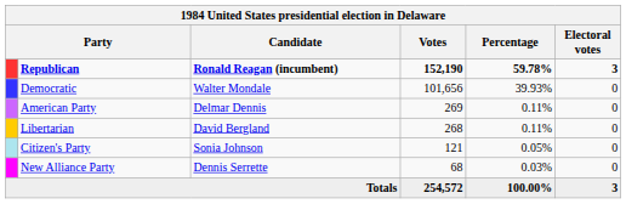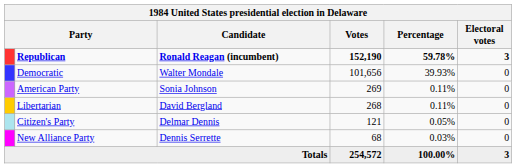American Party | Candidate: Delmar Dennis -> Sonia Johnson
Citizen's Party | Candidate: Sonia Johnson -> Delmar Dennis
